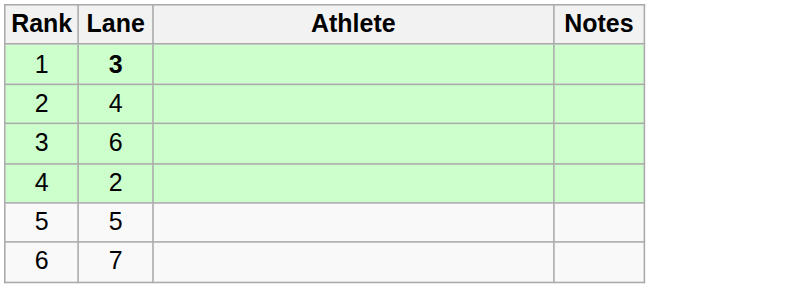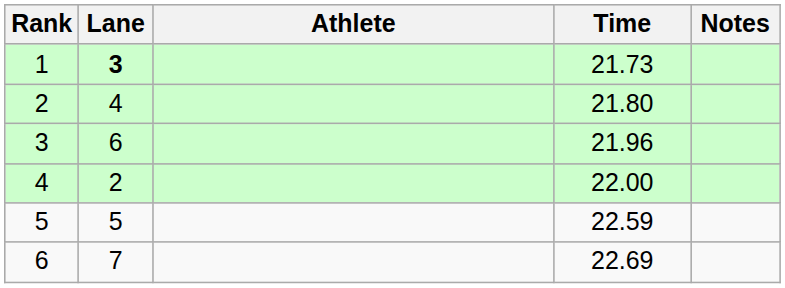+ column: Time | 21.73 | 21.80 | 21.96 | 22.00 | 22.59 | 22.69
